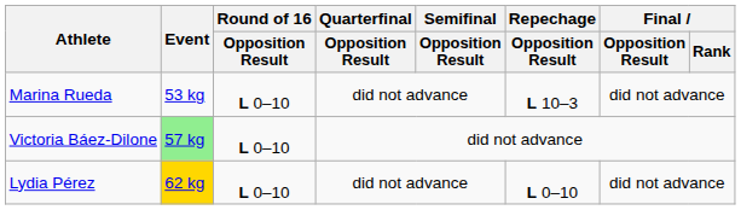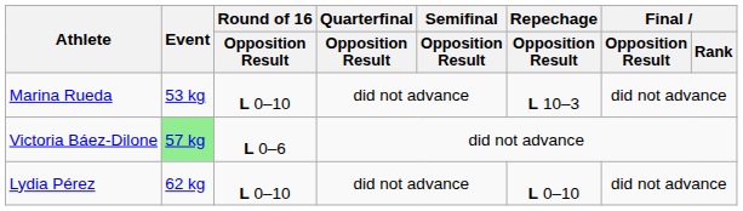Victoria Báez-Dilone | Round of 16 / Opposition Result: L 0–10 -> L 0–6
Lydia Pérez | Event: gold background -> no background
